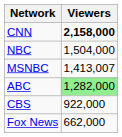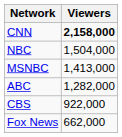MSNBC | Viewers: 1,413,007 -> 1,413,000
ABC | Viewers: lightgreen background -> no background
